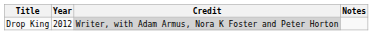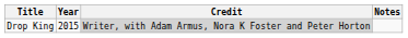Drop King | Year: 2012 -> 2015
